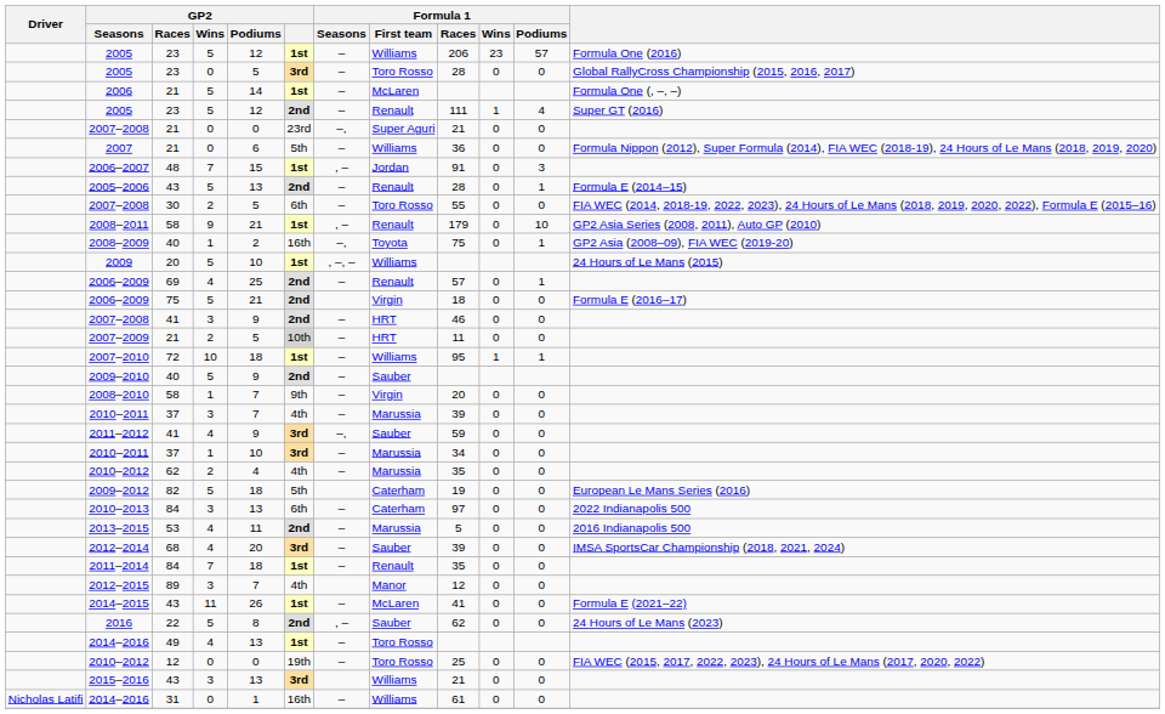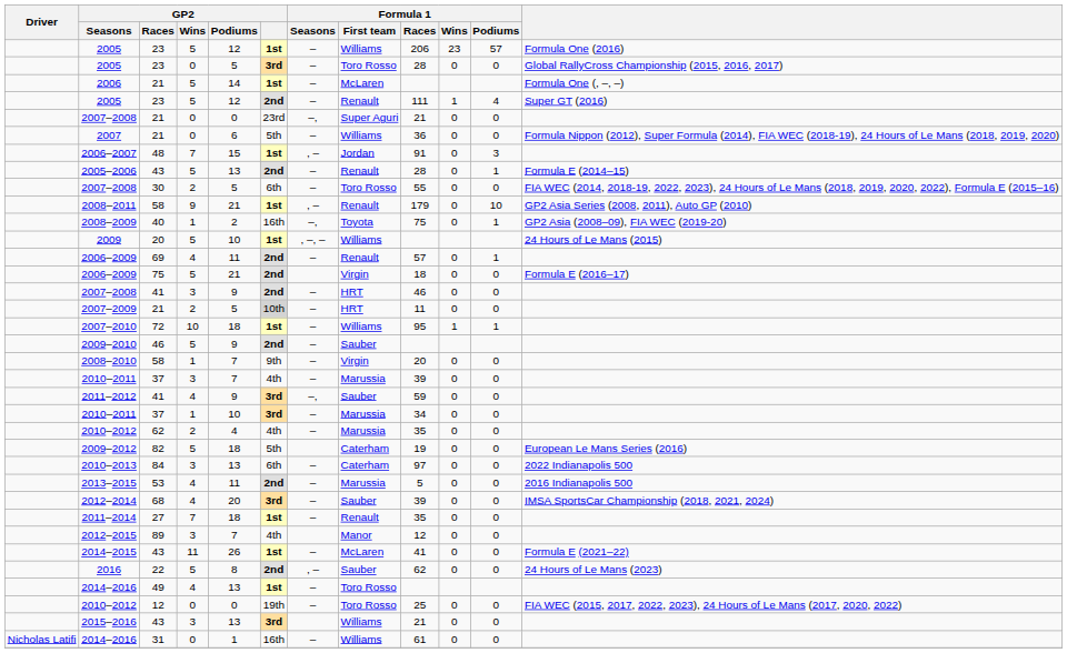2006–2009 / 4 | GP2 / Podiums: 25 -> 11
2009–2010 | GP2 / Races: 40 -> 46
2011–2014 | GP2 / Races: 84 -> 27
